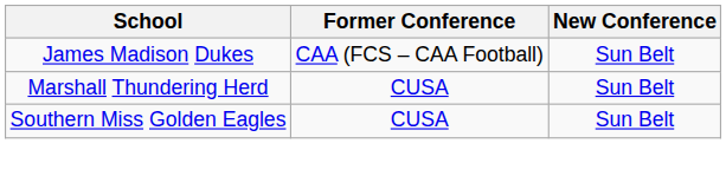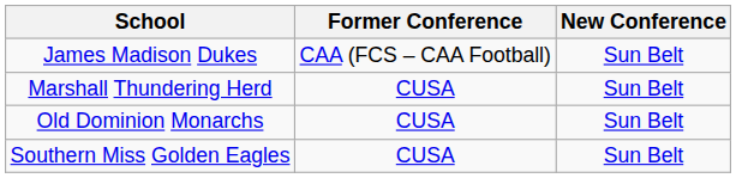+ row: Old Dominion Monarchs | CUSA | Sun Belt
